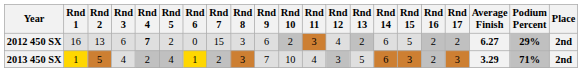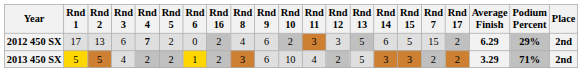columns swapped: Rnd 7 <-> Rnd 16
2012 450 SX | Rnd 1: 16 -> 17
2012 450 SX | Rnd 8: 3 -> 4
2012 450 SX | Rnd 12: 4 -> 3
2012 450 SX | Rnd 13: 2 -> 5
2012 450 SX | Average Finish: 6.27 -> 6.29
2013 450 SX | Rnd 1: 1 -> 5
2013 450 SX | Rnd 5: 4 -> 2
2013 450 SX | Rnd 9: 7 -> 6
2013 450 SX | Rnd 12: 3 -> 2
2013 450 SX | Rnd 14: 6 -> 3
2013 450 SX | Rnd 17: 3 -> 2
